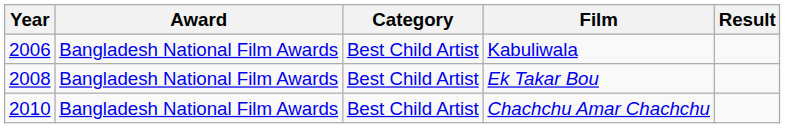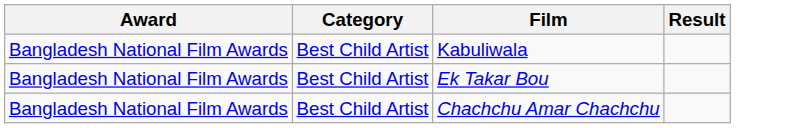- column: Year | 2006 | 2008 | 2010
